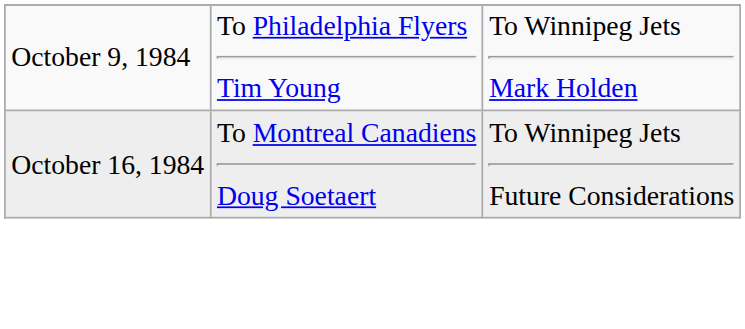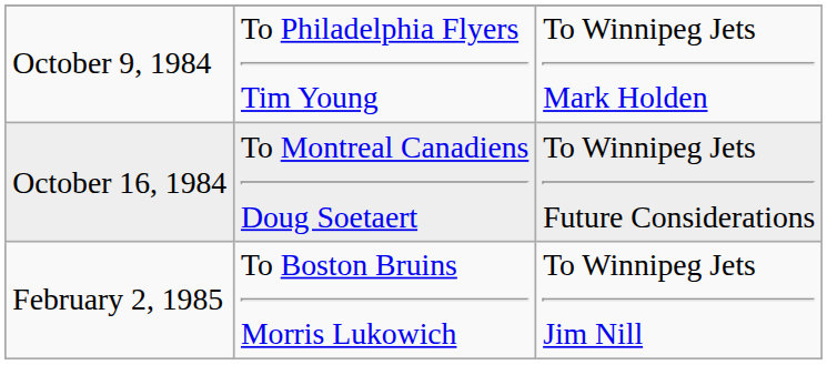+ row: February 2, 1985 | To Boston Bruins Morris Lukowich | To Winnipeg Jets Jim Nill
